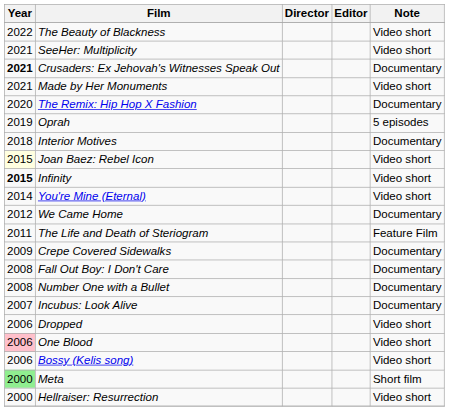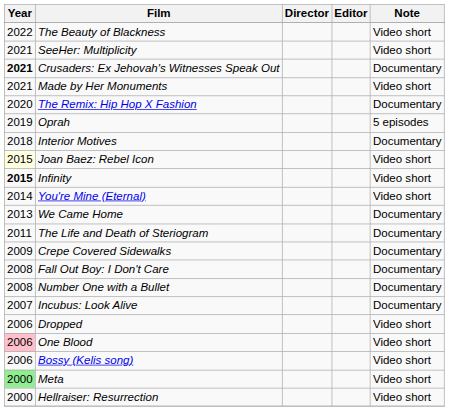We Came Home | Year: 2012 -> 2013
The Life and Death of Steriogram | Note: Feature Film -> Documentary
Meta | Note: Short film -> Video short
